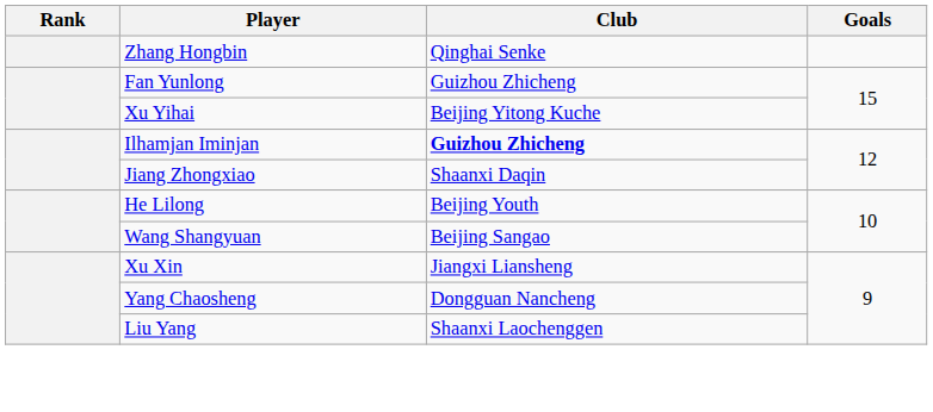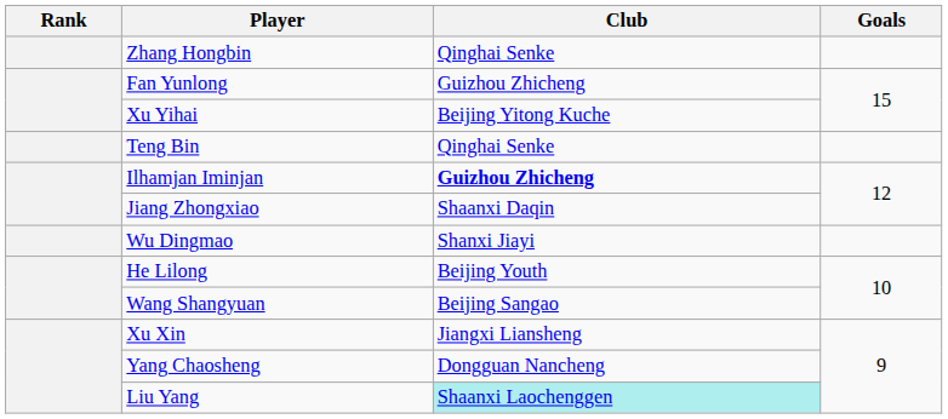+ row: Teng Bin | Qinghai Senke
+ row: Wu Dingmao | Shanxi Jiayi
Liu Yang | Club: no background -> paleturquoise background
